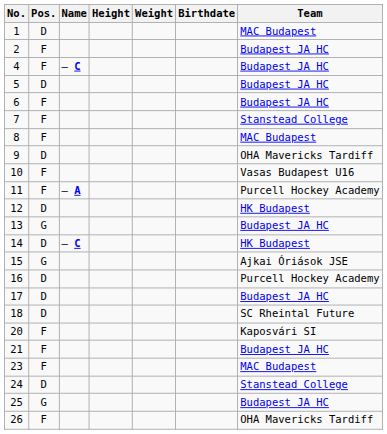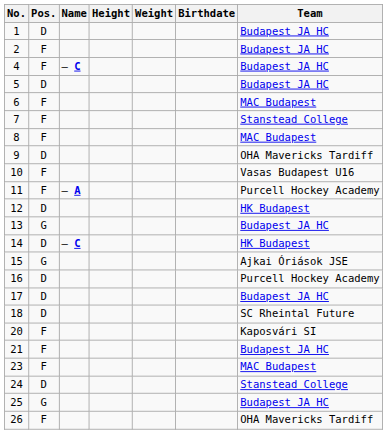1 | Team: MAC Budapest -> Budapest JA HC
6 | Team: Budapest JA HC -> MAC Budapest
